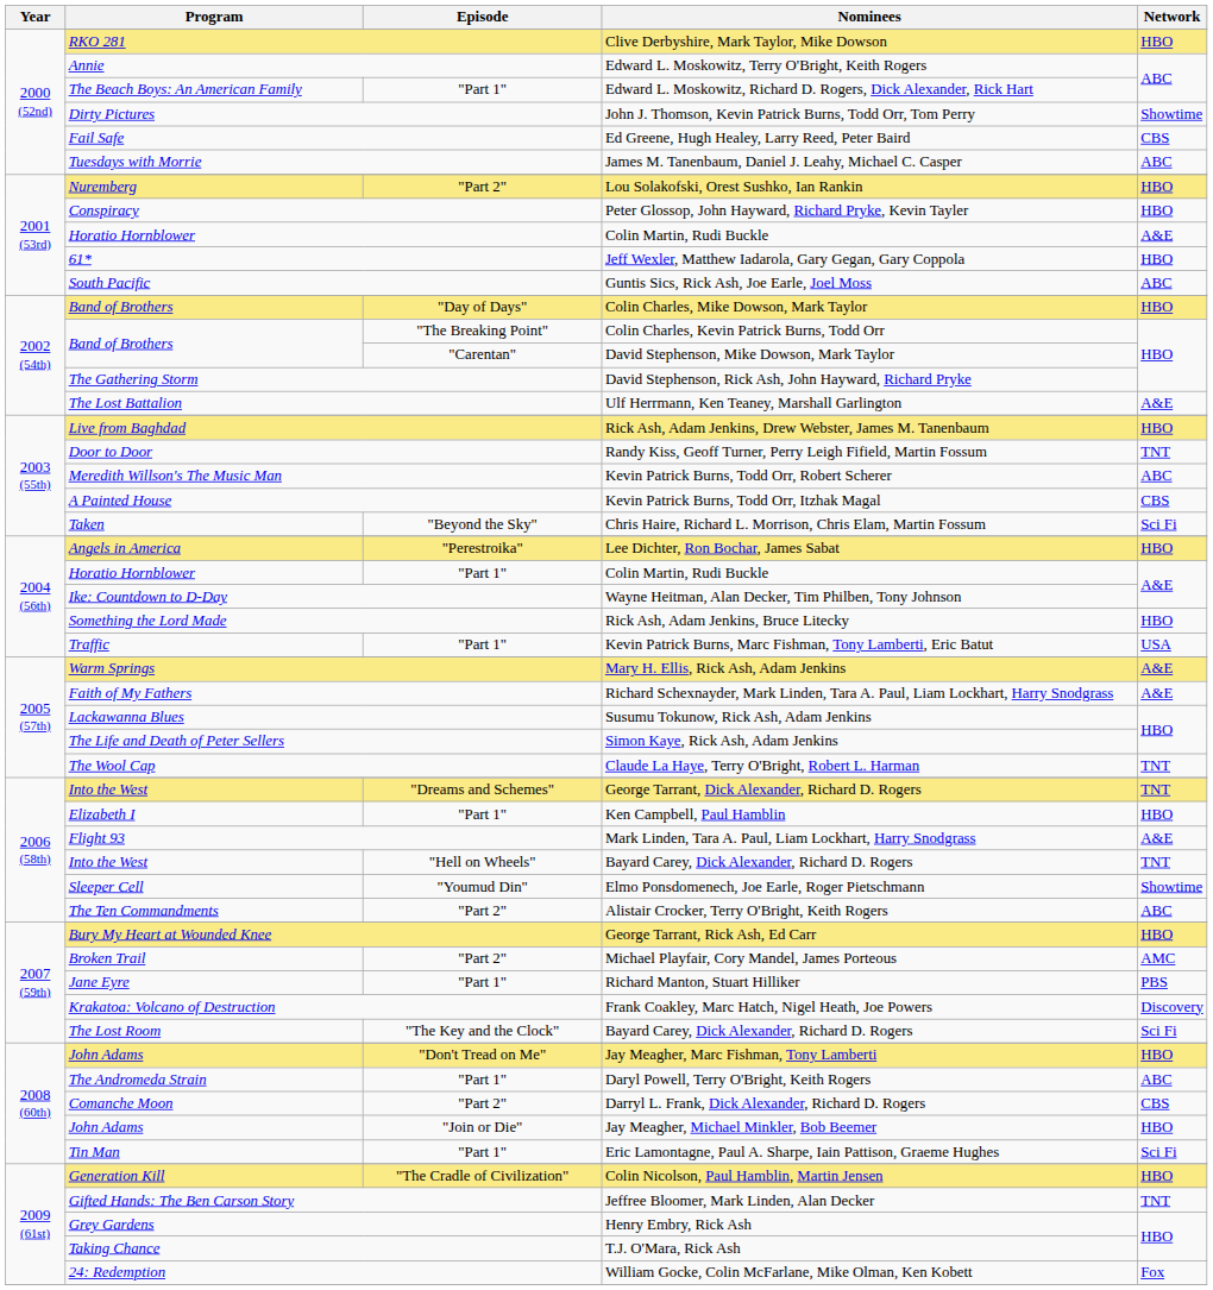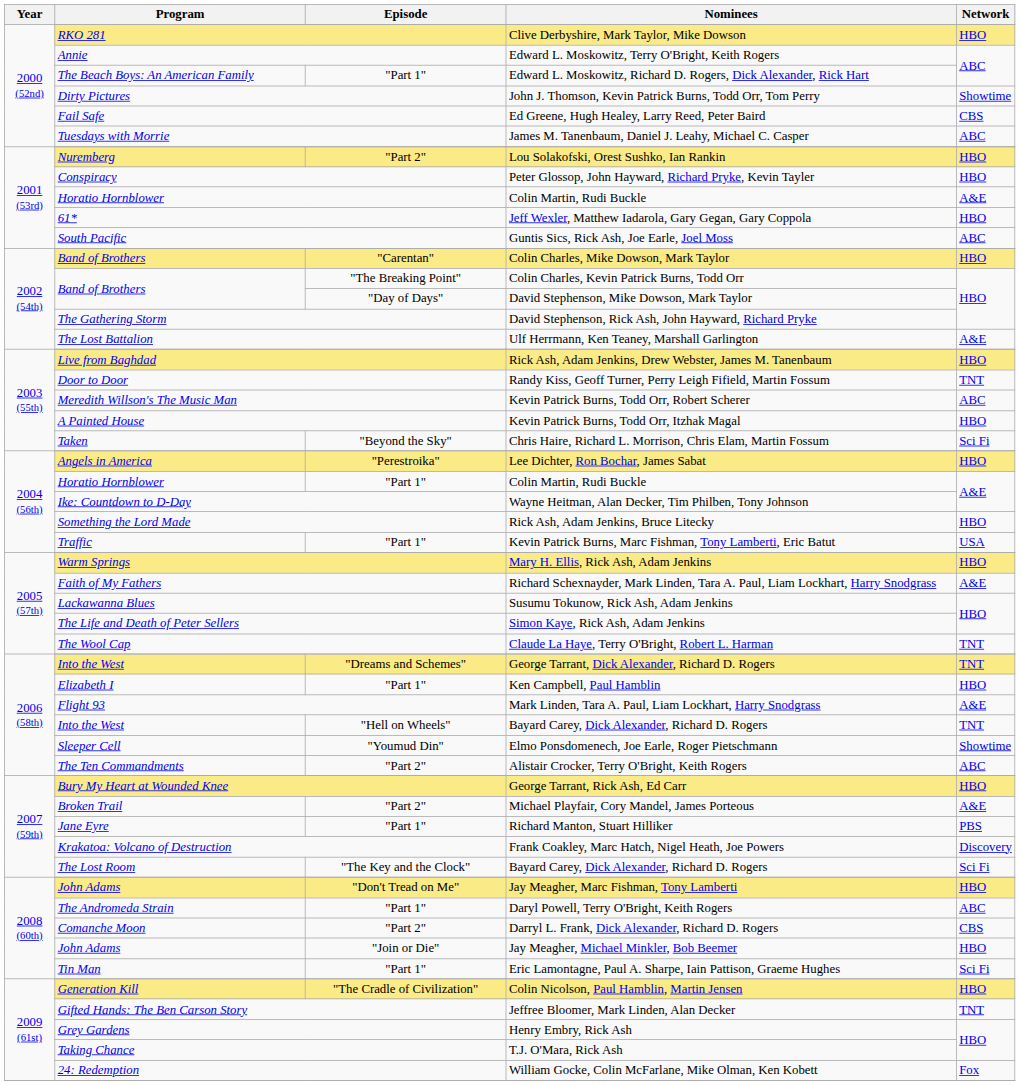Colin Charles, Mike Dowson, Mark Taylor | Episode: "Day of Days" -> "Carentan"
David Stephenson, Mike Dowson, Mark Taylor | Episode: "Carentan" -> "Day of Days"
Kevin Patrick Burns, Todd Orr, Itzhak Magal | Network: CBS -> HBO
Mary H. Ellis, Rick Ash, Adam Jenkins | Network: A&E -> HBO
Michael Playfair, Cory Mandel, James Porteous | Network: AMC -> A&E
